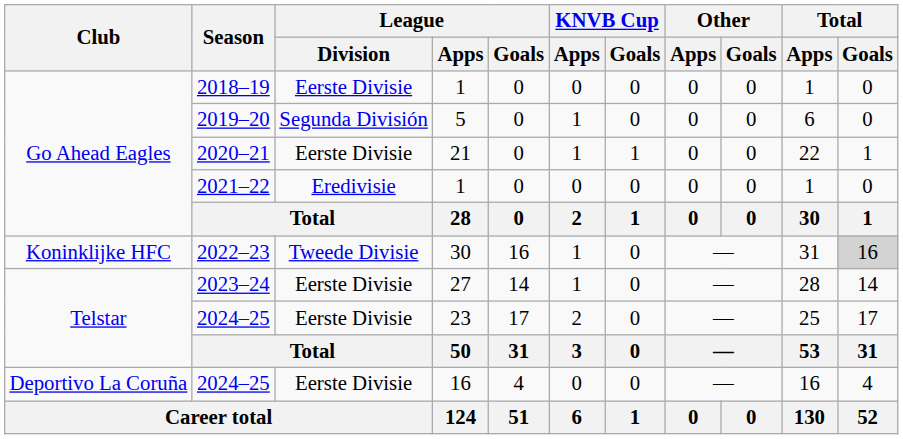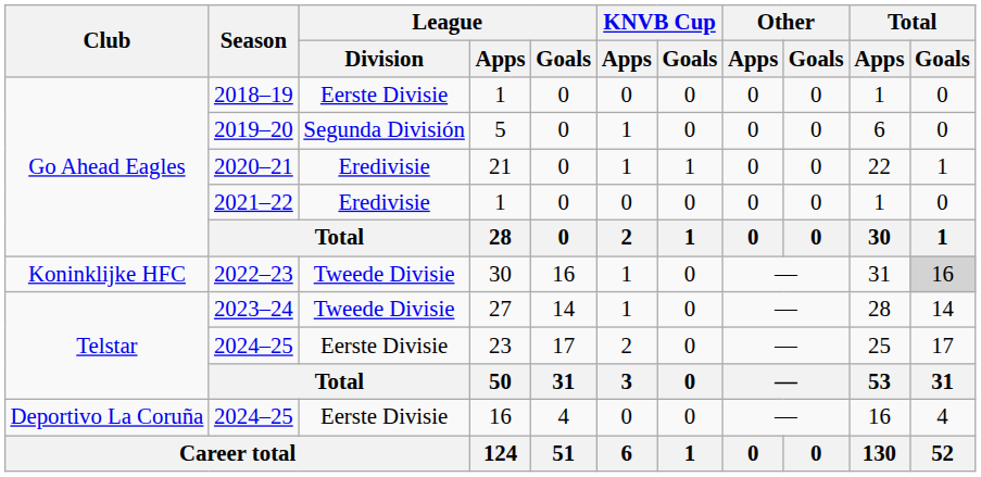2020–21 | League / Division: Eerste Divisie -> Eredivisie
2023–24 | League / Division: Eerste Divisie -> Tweede Divisie
